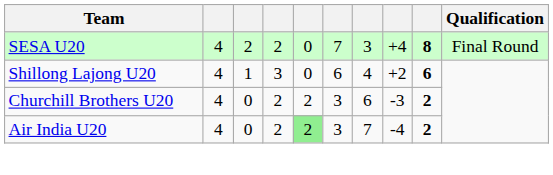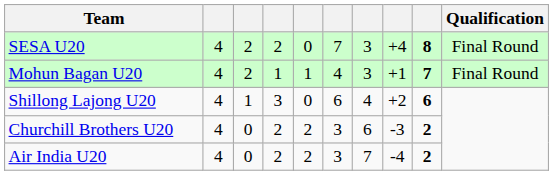+ row: Mohun Bagan U20 | 4 | 2 | 1 | 1 | 4 | 3 | +1 | 7 | Final Round
Air India U20 | column 5: lightgreen background -> no background
